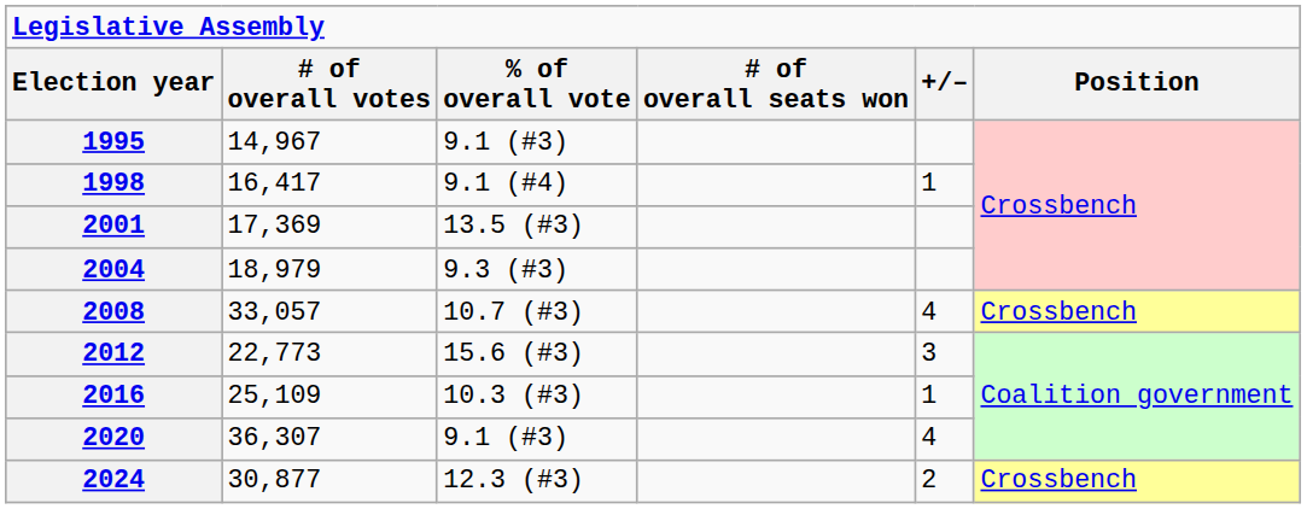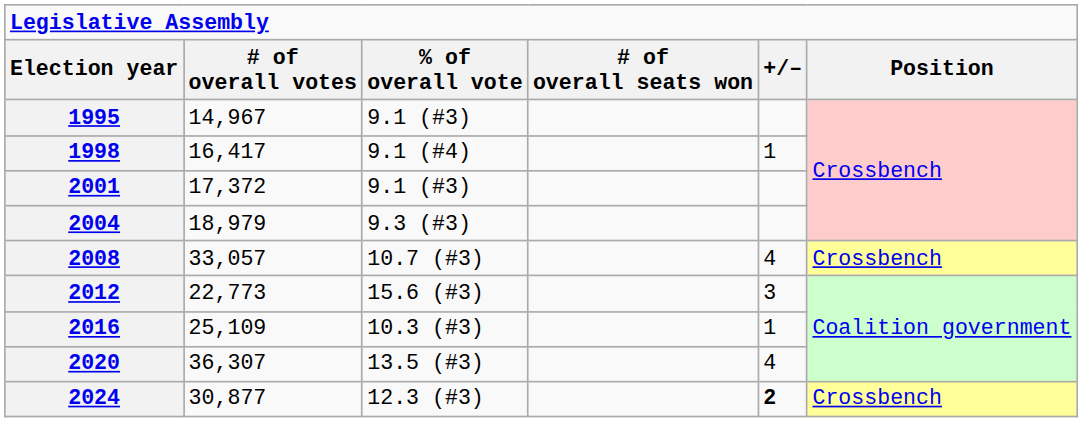2001 | # of overall votes: 17,369 -> 17,372
2001 | % of overall vote: 13.5 (#3) -> 9.1 (#3)
2020 | % of overall vote: 9.1 (#3) -> 13.5 (#3)
2024 | +/–: normal -> bold
